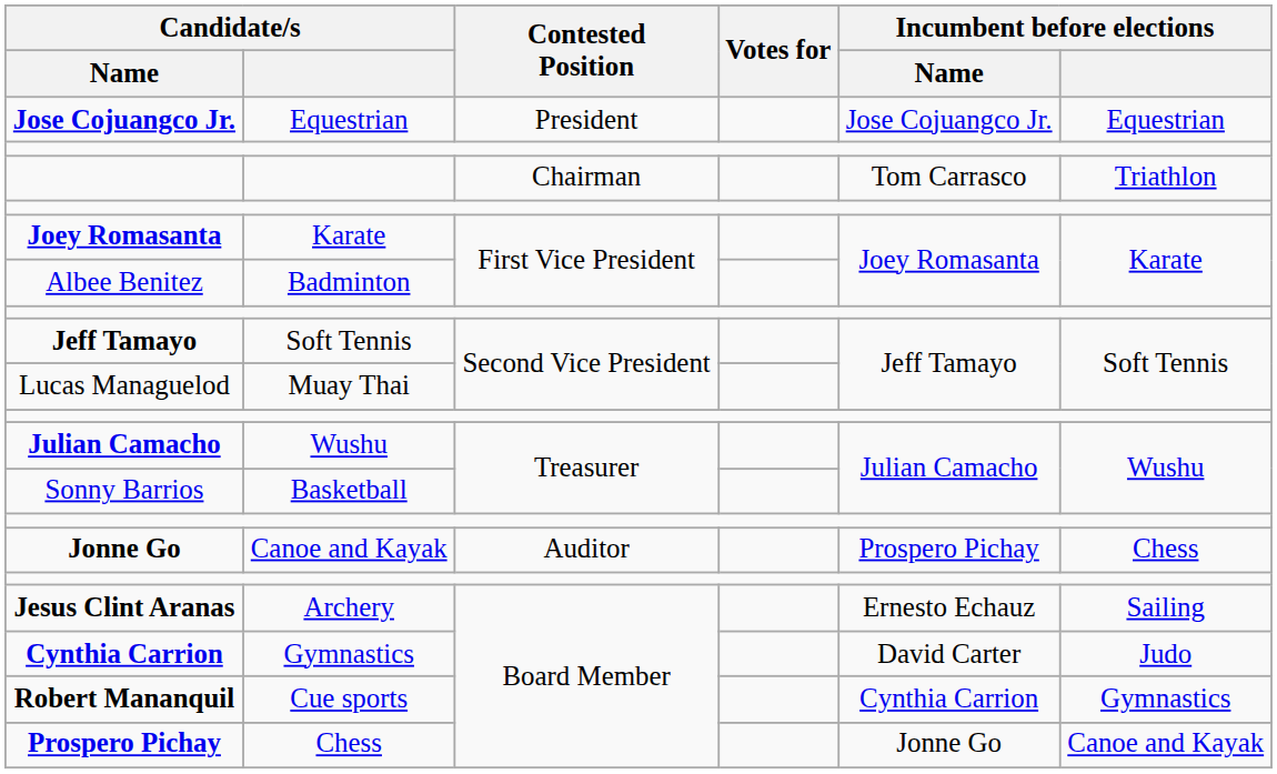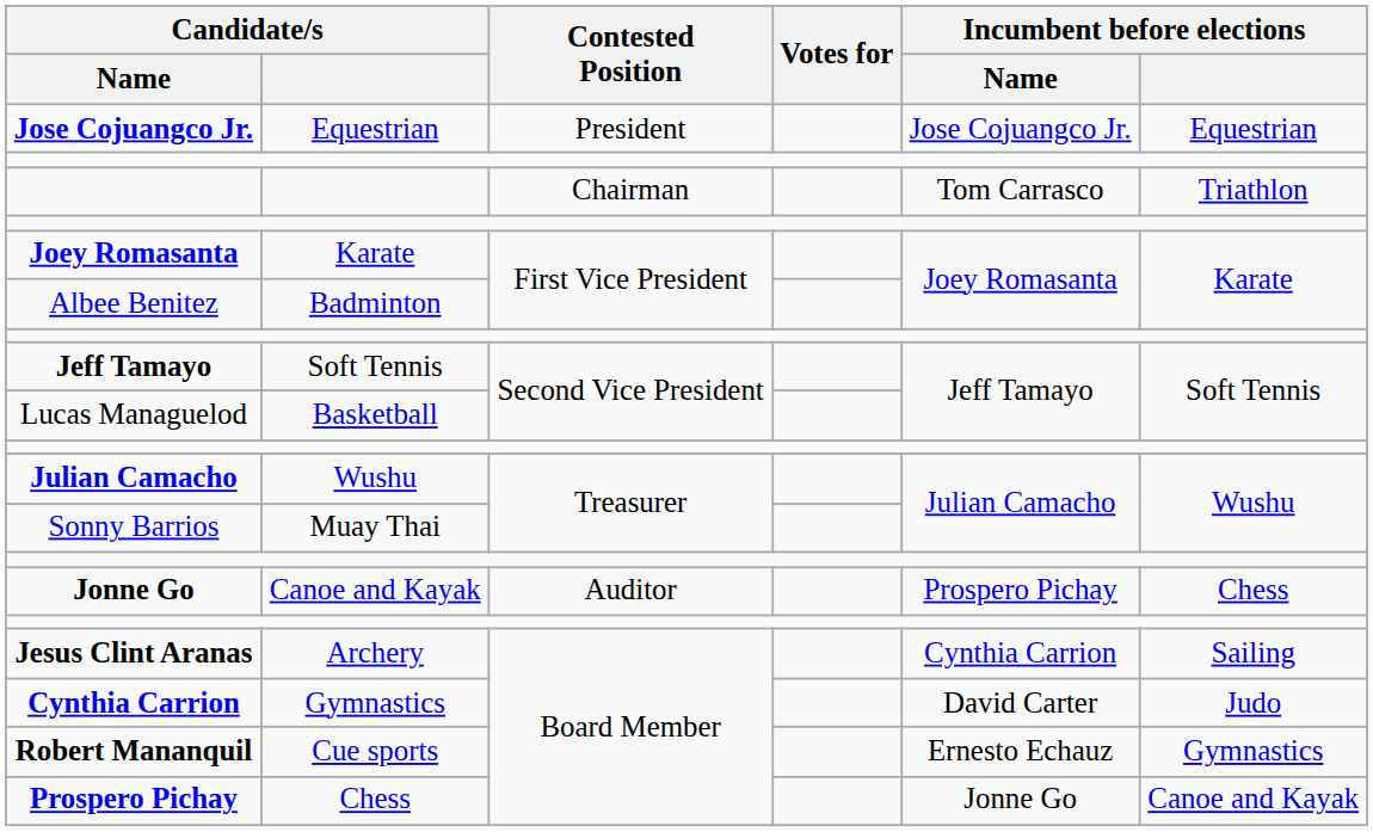Lucas Managuelod | Candidate/s: Muay Thai -> Basketball
Sonny Barrios | Candidate/s: Basketball -> Muay Thai
Jesus Clint Aranas | Incumbent before elections / Name: Ernesto Echauz -> Cynthia Carrion
Robert Mananquil | Incumbent before elections / Name: Cynthia Carrion -> Ernesto Echauz
